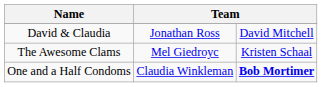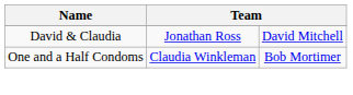- row: The Awesome Clams | Mel Giedroyc | Kristen Schaal
One and a Half Condoms | column 3: bold -> normal
